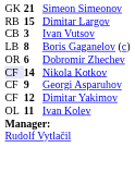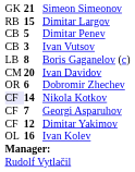+ row: CB | 5 | Dimitar Penev
+ row: CM | 20 | Ivan Davidov
Georgi Asparuhov | column 2: 9 -> 7
Ivan Kolev | column 2: 11 -> 16
